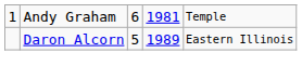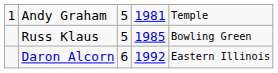Andy Graham | column 3: 6 -> 5
+ row: Russ Klaus | 5 | 1985 | Bowling Green
Daron Alcorn | column 3: 5 -> 6
Daron Alcorn | column 4: 1989 -> 1992
